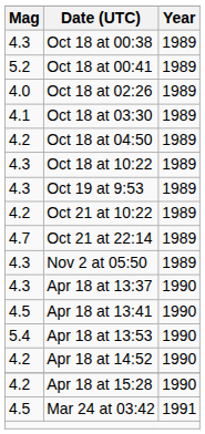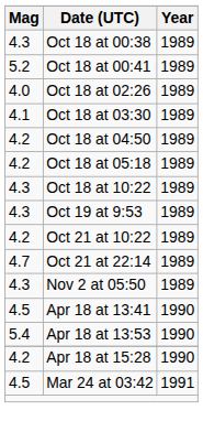+ row: 4.2 | Oct 18 at 05:18 | 1989
- row: 4.3 | Apr 18 at 13:37 | 1990
- row: 4.2 | Apr 18 at 14:52 | 1990
